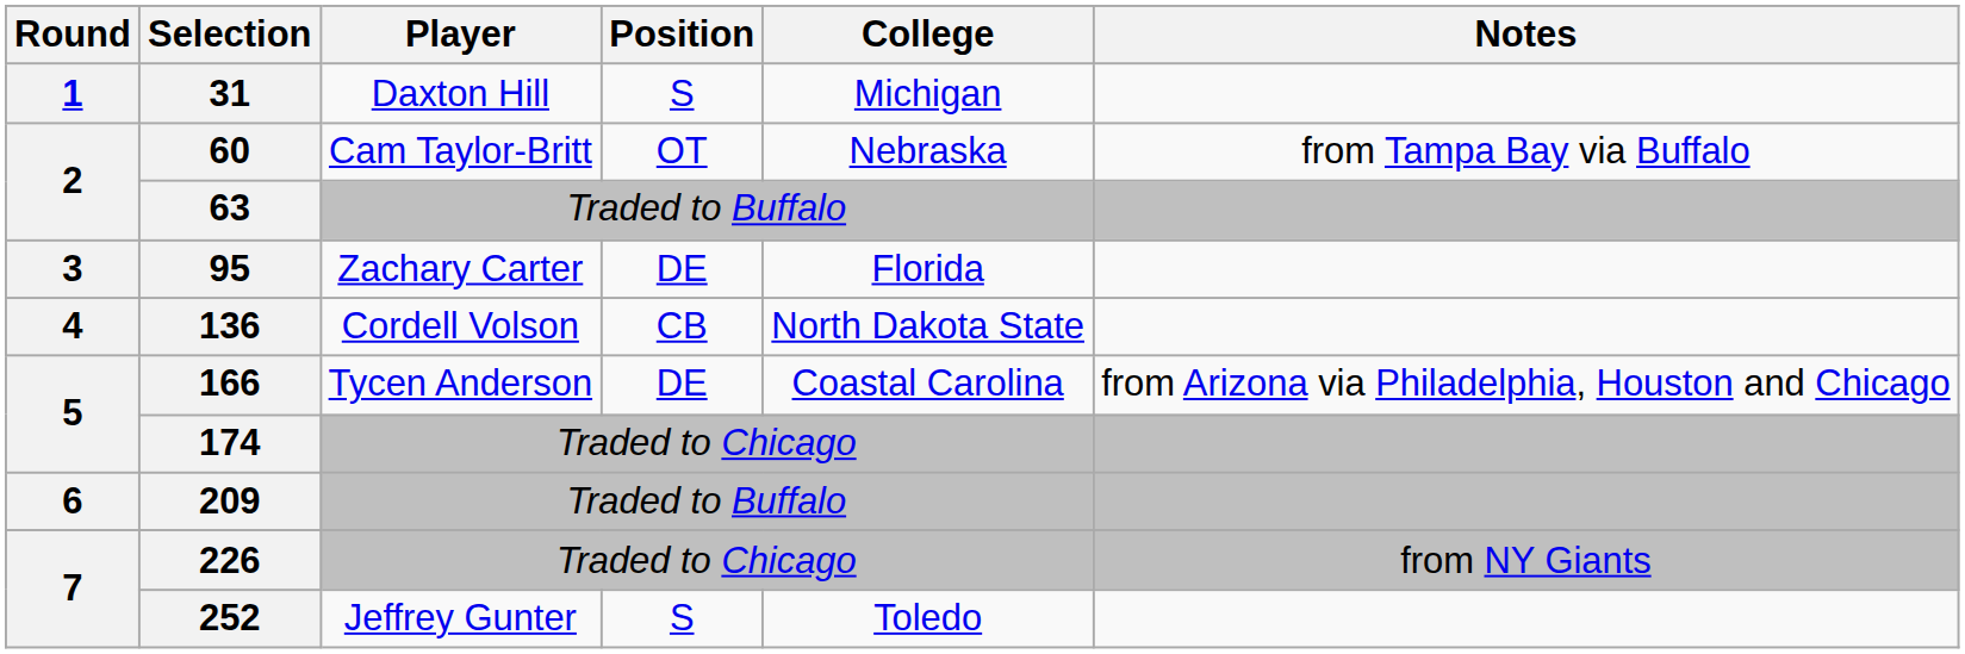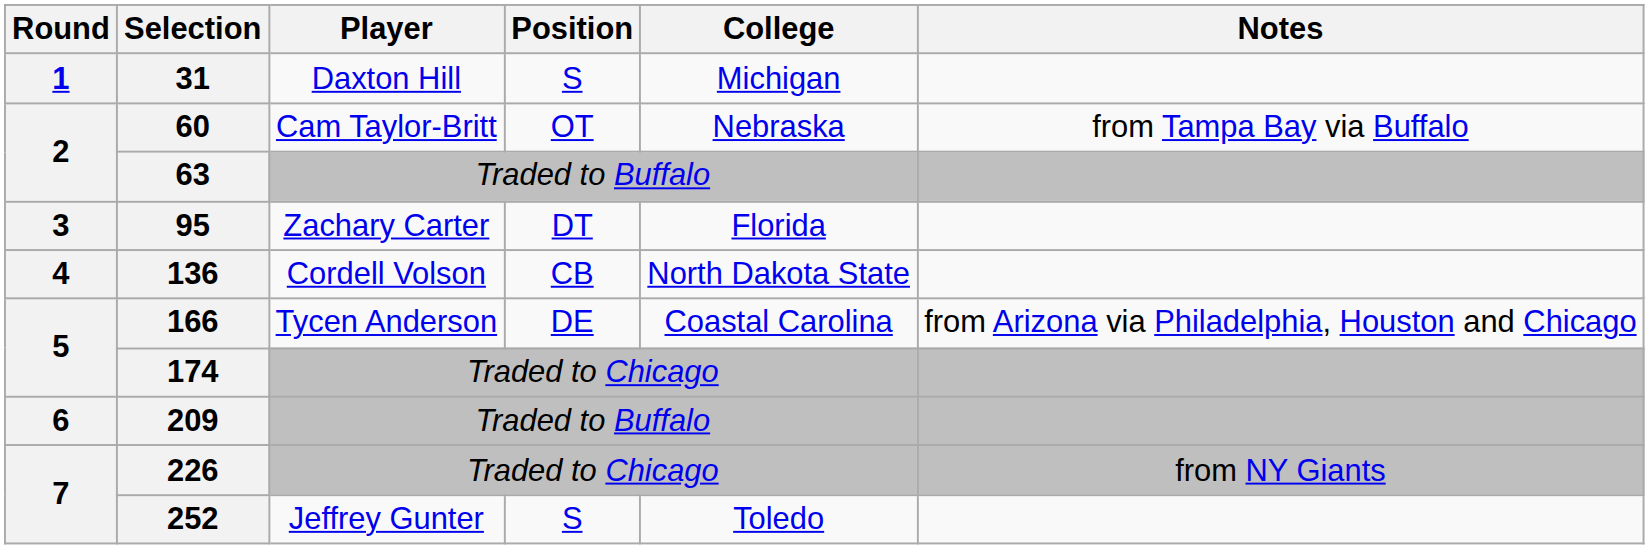95 | Position: DE -> DT
